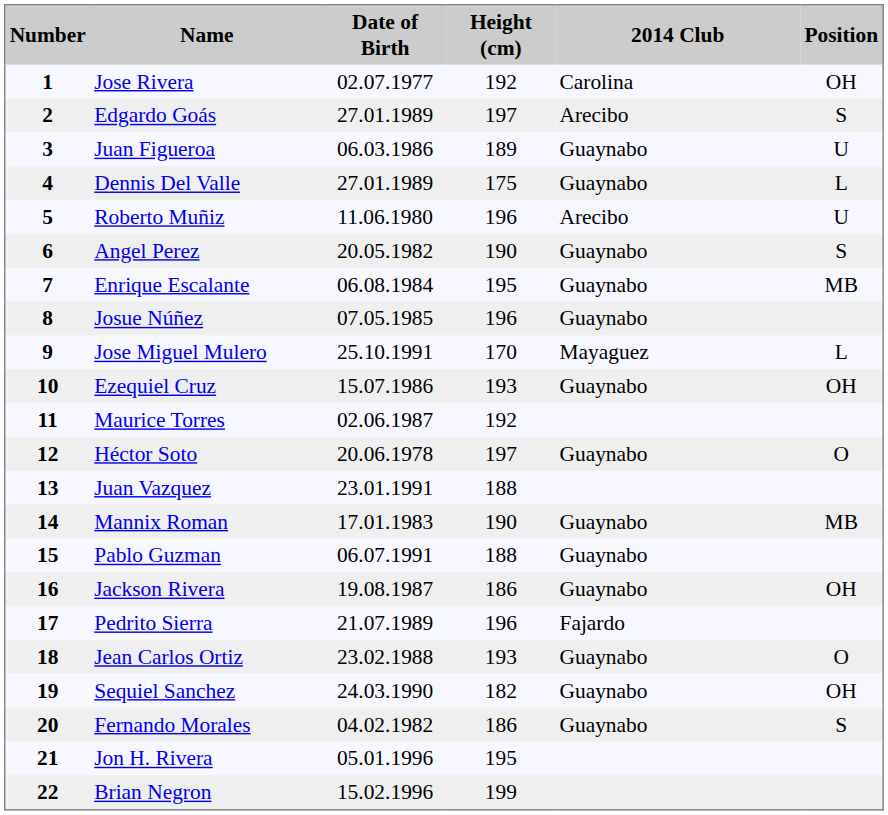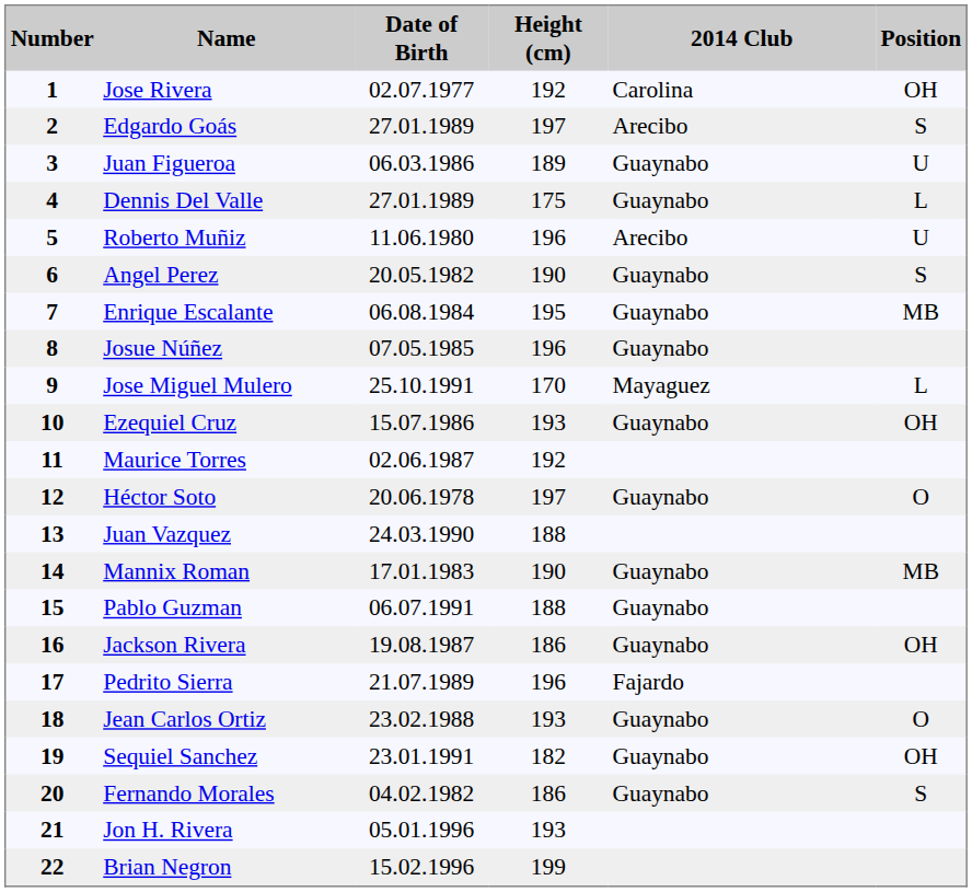Juan Vazquez | Date of Birth: 23.01.1991 -> 24.03.1990
Sequiel Sanchez | Date of Birth: 24.03.1990 -> 23.01.1991
Jon H. Rivera | Height (cm): 195 -> 193
